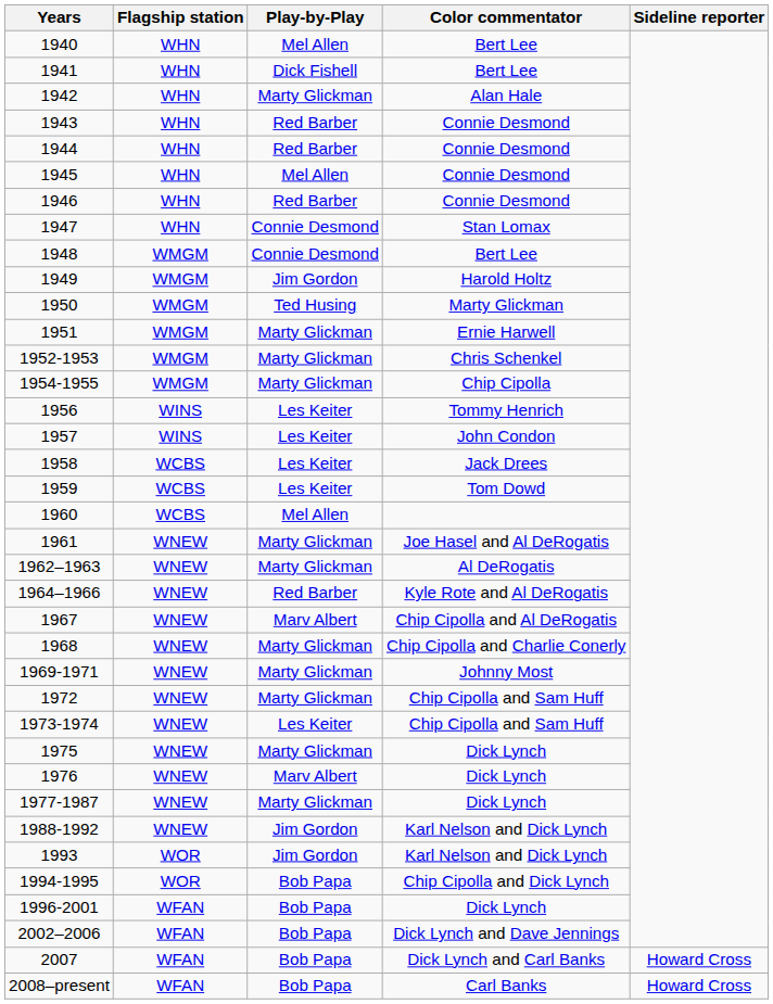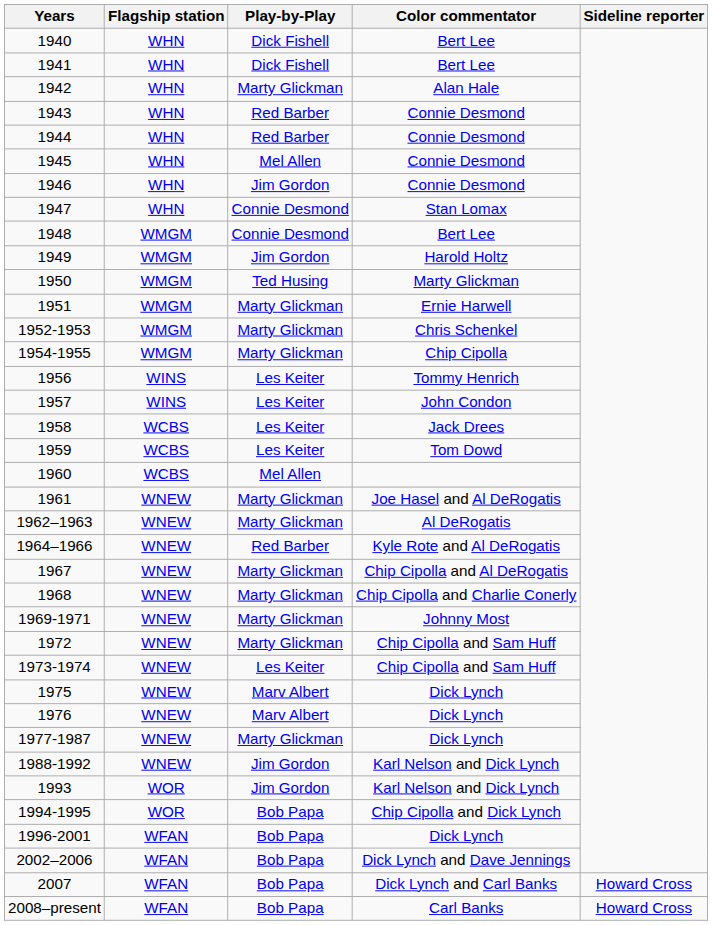1940 | Play-by-Play: Mel Allen -> Dick Fishell
1946 | Play-by-Play: Red Barber -> Jim Gordon
1967 | Play-by-Play: Marv Albert -> Marty Glickman
1975 | Play-by-Play: Marty Glickman -> Marv Albert
